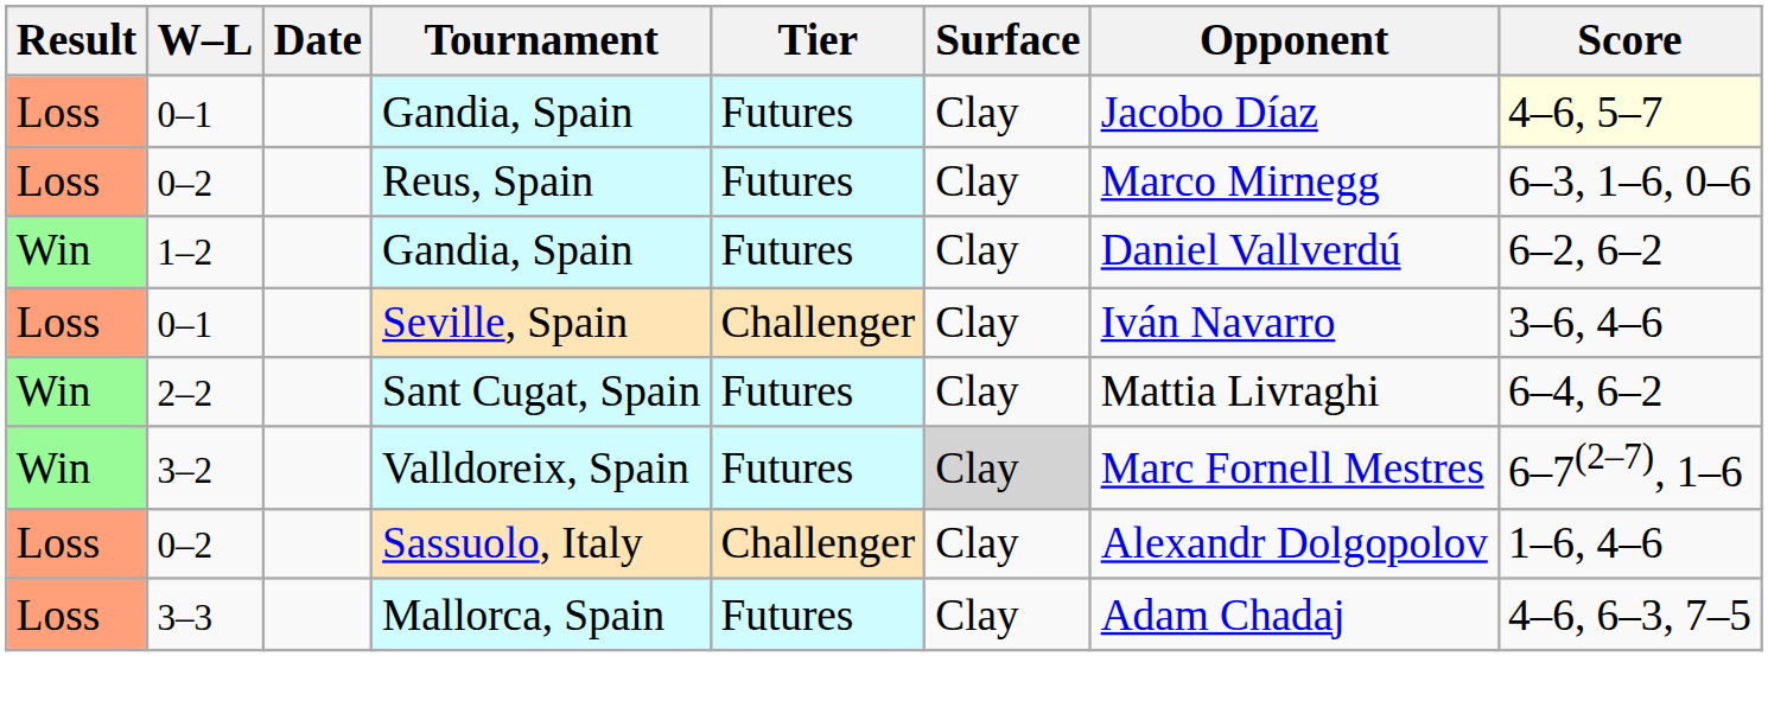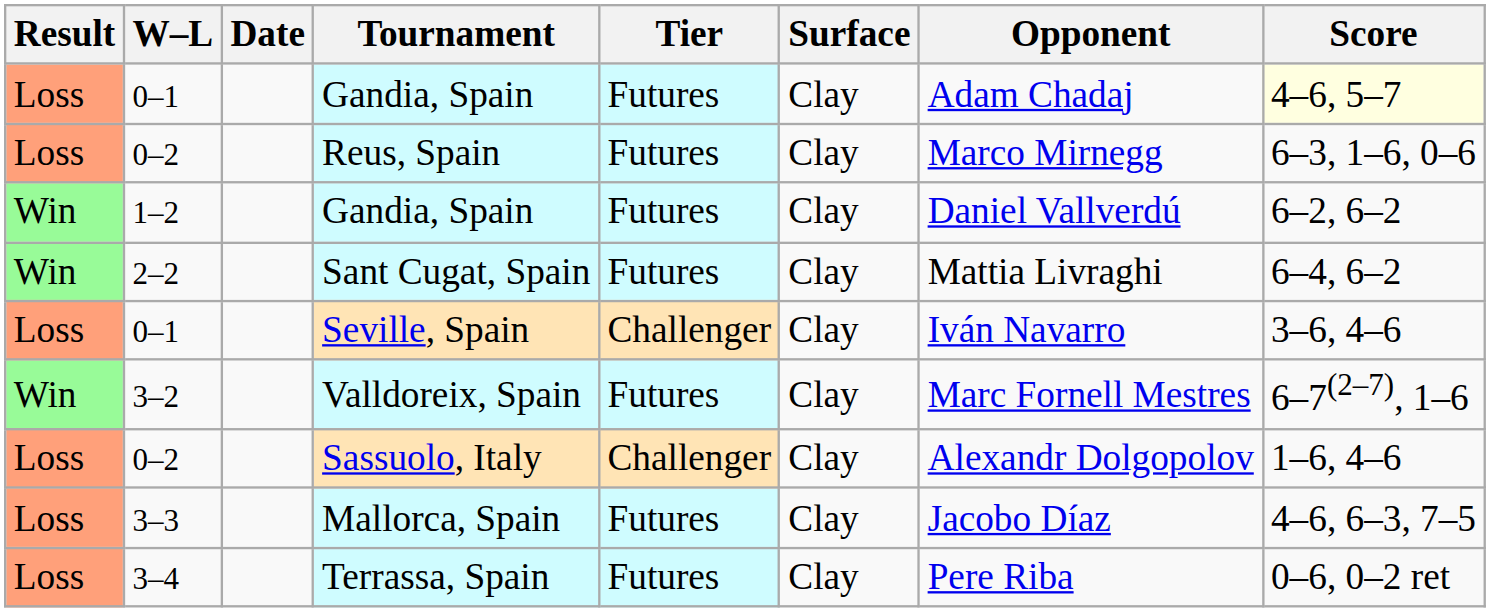0–1 / Gandia, Spain | Opponent: Jacobo Díaz -> Adam Chadaj
rows swapped: Seville, Spain <-> Sant Cugat, Spain
Valldoreix, Spain | Surface: lightgrey background -> no background
Mallorca, Spain | Opponent: Adam Chadaj -> Jacobo Díaz
+ row: Loss | 3–4 | Terrassa, Spain | Futures | Clay | Pere Riba | 0–6, 0–2 ret
